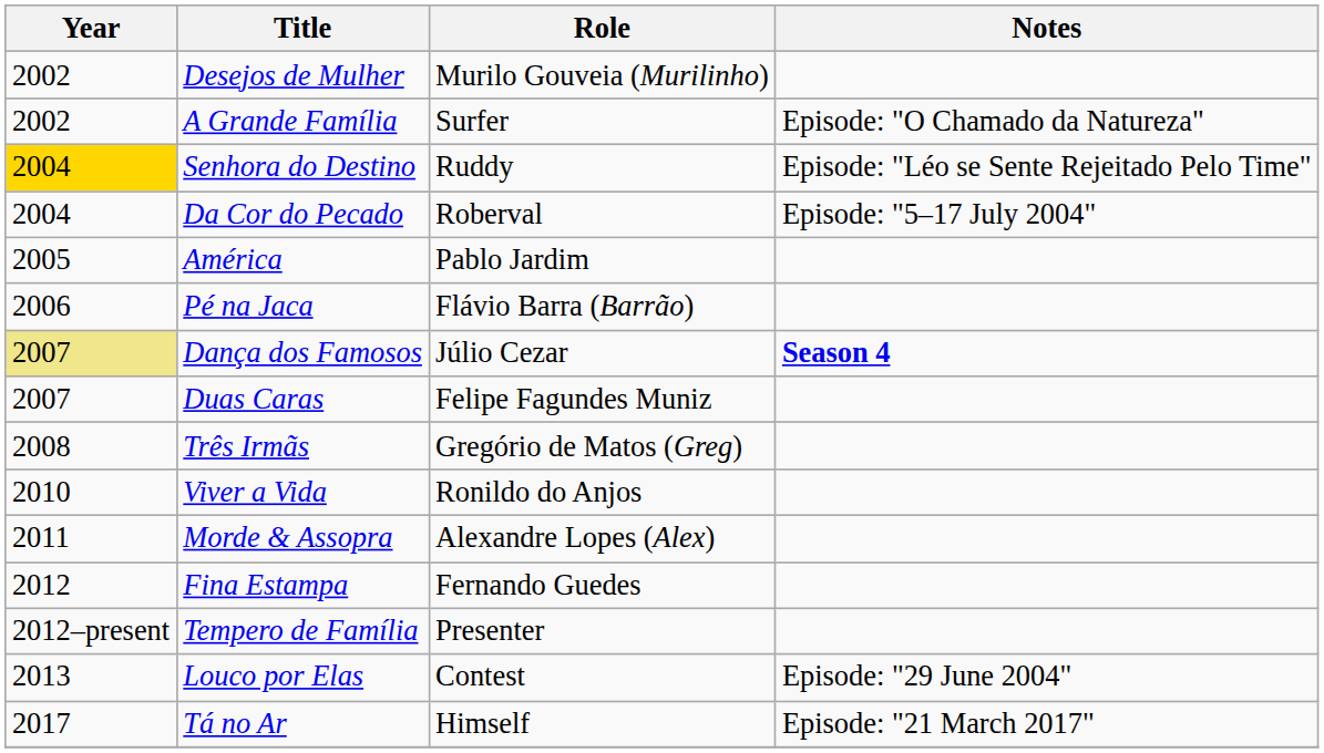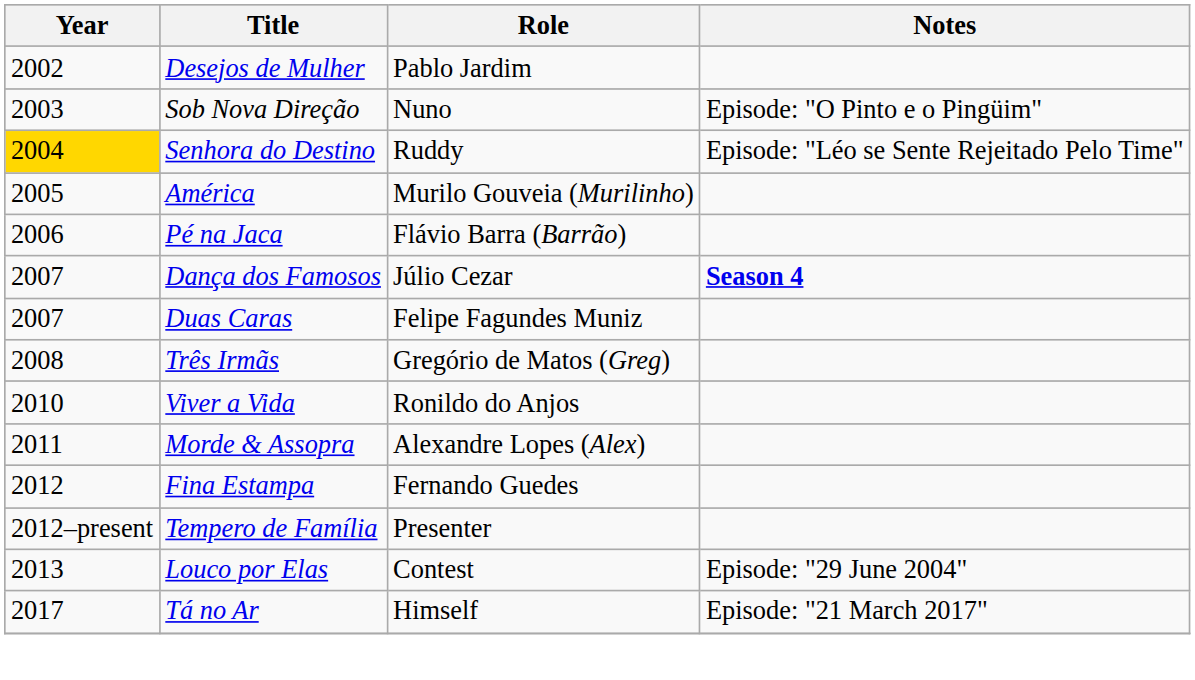Desejos de Mulher | Role: Murilo Gouveia (Murilinho) -> Pablo Jardim
- row: 2002 | A Grande Família | Surfer | Episode: "O Chamado da Natureza"
+ row: 2003 | Sob Nova Direção | Nuno | Episode: "O Pinto e o Pingüim"
- row: 2004 | Da Cor do Pecado | Roberval | Episode: "5–17 July 2004"
América | Role: Pablo Jardim -> Murilo Gouveia (Murilinho)
Dança dos Famosos | Year: khaki background -> no background
